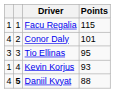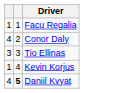- column: Points | 115 | 101 | 95 | 93 | 88
